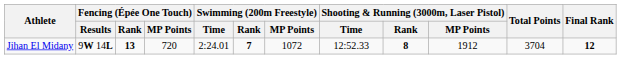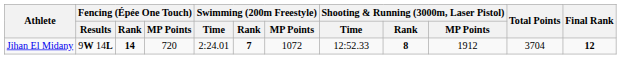Jihan El Midany | Fencing (Épée One Touch) / Rank: 13 -> 14
